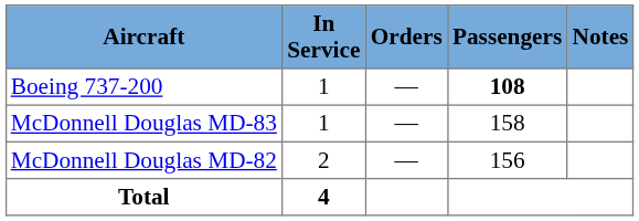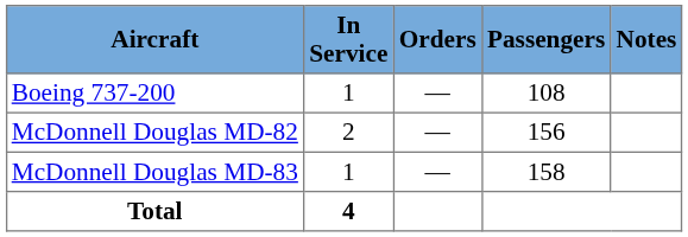Boeing 737-200 | Passengers: bold -> normal
rows swapped: McDonnell Douglas MD-82 <-> McDonnell Douglas MD-83
